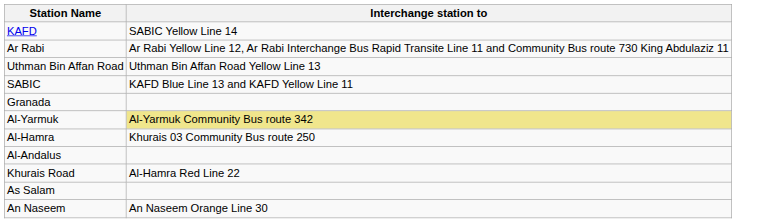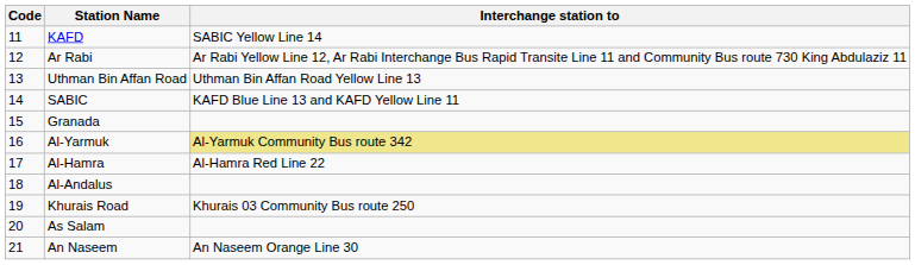+ column: Code | 11 | 12 | 13 | 14 | 15 | 16 | 17 | 18 | 19 | 20 | 21
Al-Hamra | Interchange station to: Khurais 03 Community Bus route 250 -> Al-Hamra Red Line 22
Khurais Road | Interchange station to: Al-Hamra Red Line 22 -> Khurais 03 Community Bus route 250
